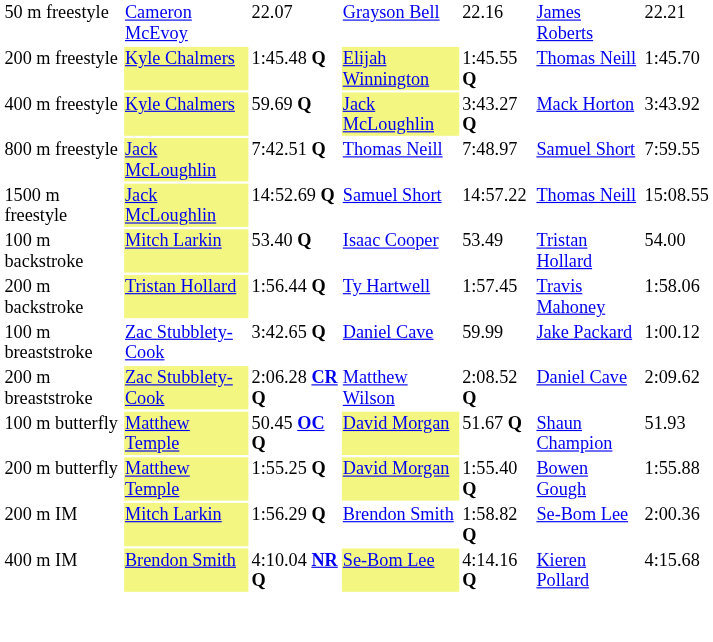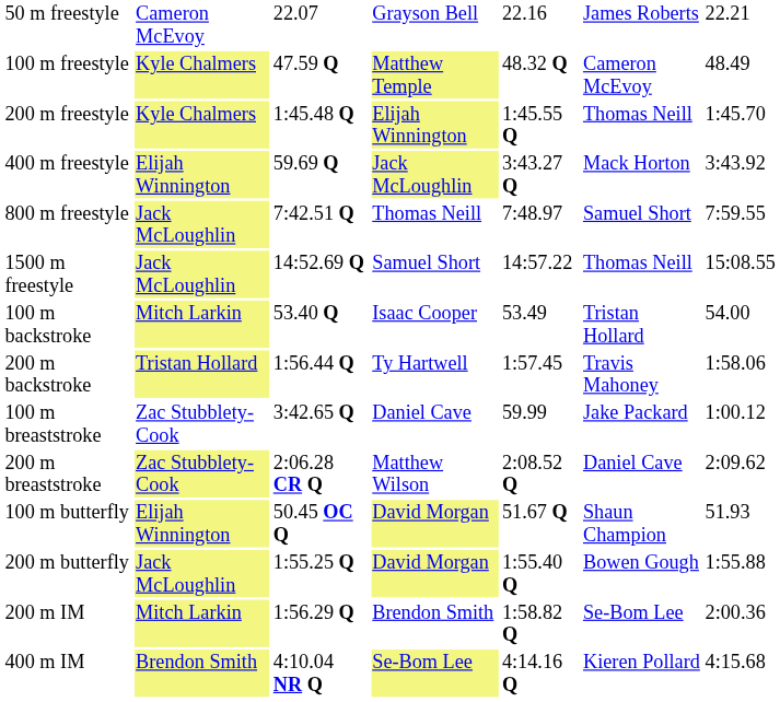+ row: 100 m freestyle | Kyle Chalmers | 47.59 Q | Matthew Temple | 48.32 Q | Cameron McEvoy | 48.49
400 m freestyle | column 2: Kyle Chalmers -> Elijah Winnington
100 m butterfly | column 2: Matthew Temple -> Elijah Winnington
200 m butterfly | column 2: Matthew Temple -> Jack McLoughlin
